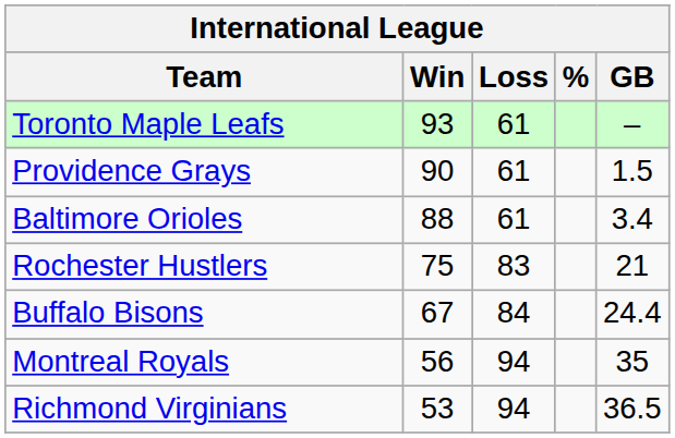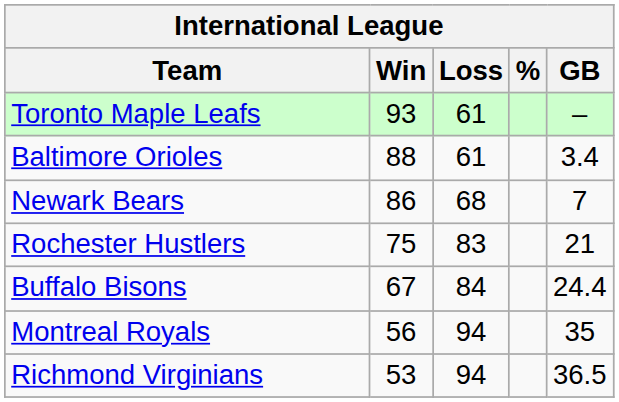- row: Providence Grays | 90 | 61 | 1.5
+ row: Newark Bears | 86 | 68 | 7
